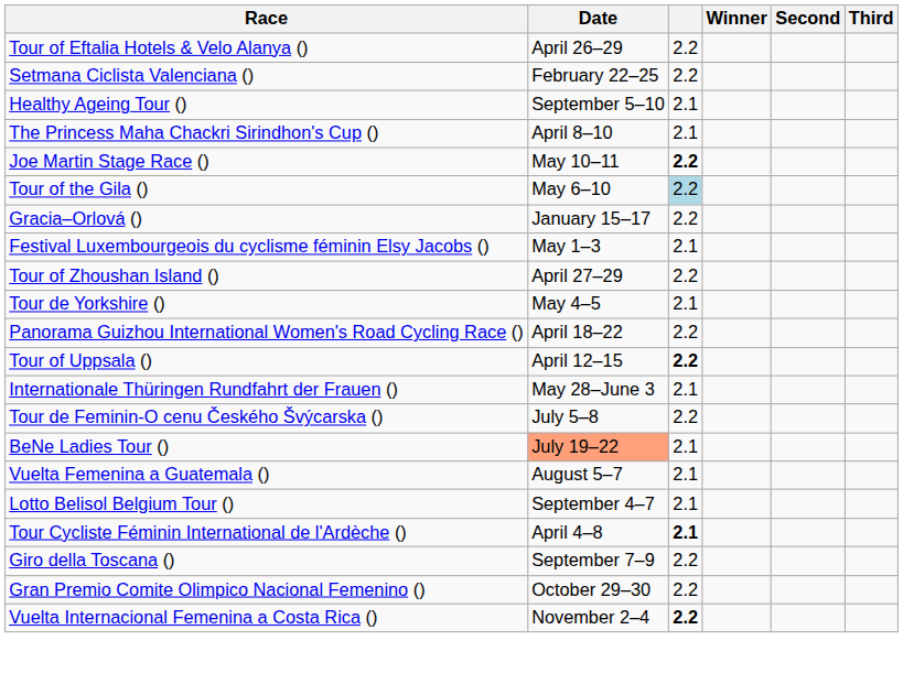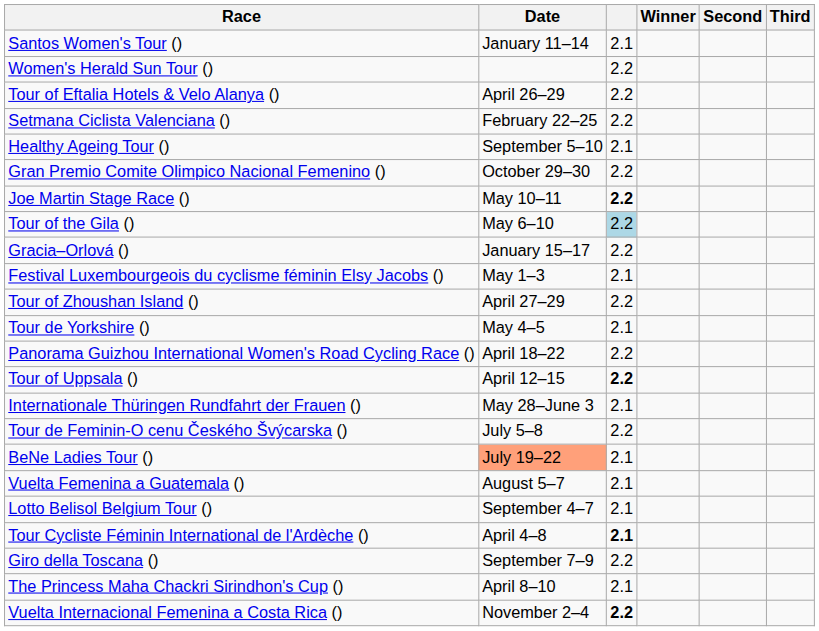+ row: Santos Women's Tour () | January 11–14 | 2.1
+ row: Women's Herald Sun Tour () | 2.2
rows swapped: The Princess Maha Chackri Sirindhon's Cup () <-> Gran Premio Comite Olimpico Nacional Femenino ()
